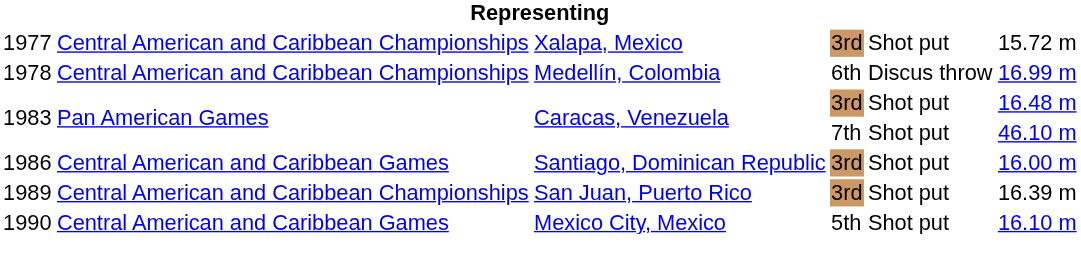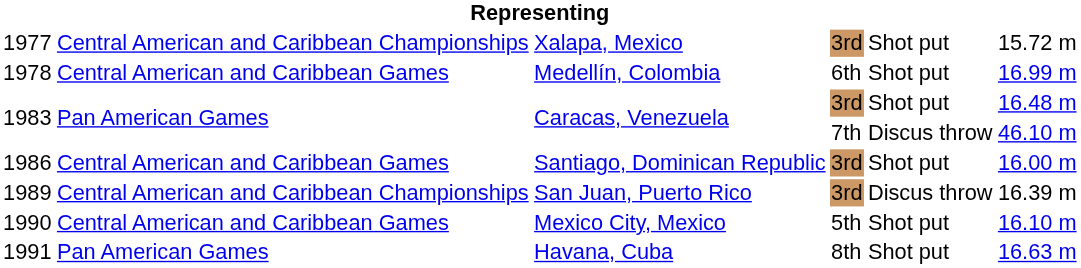1978 | column 2: Central American and Caribbean Championships -> Central American and Caribbean Games
1978 | column 5: Discus throw -> Shot put
1983 / 7th | column 5: Shot put -> Discus throw
1989 | column 5: Shot put -> Discus throw
+ row: 1991 | Pan American Games | Havana, Cuba | 8th | Shot put | 16.63 m
